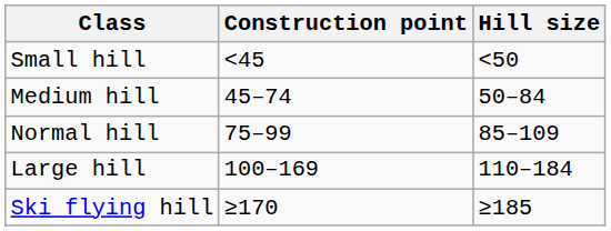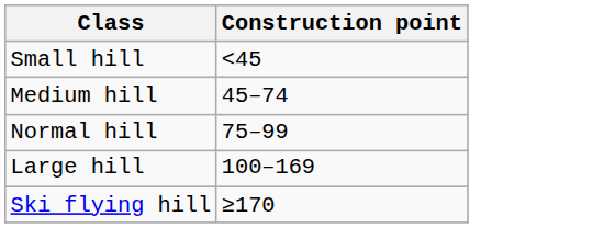- column: Hill size | <50 | 50–84 | 85–109 | 110–184 | ≥185
